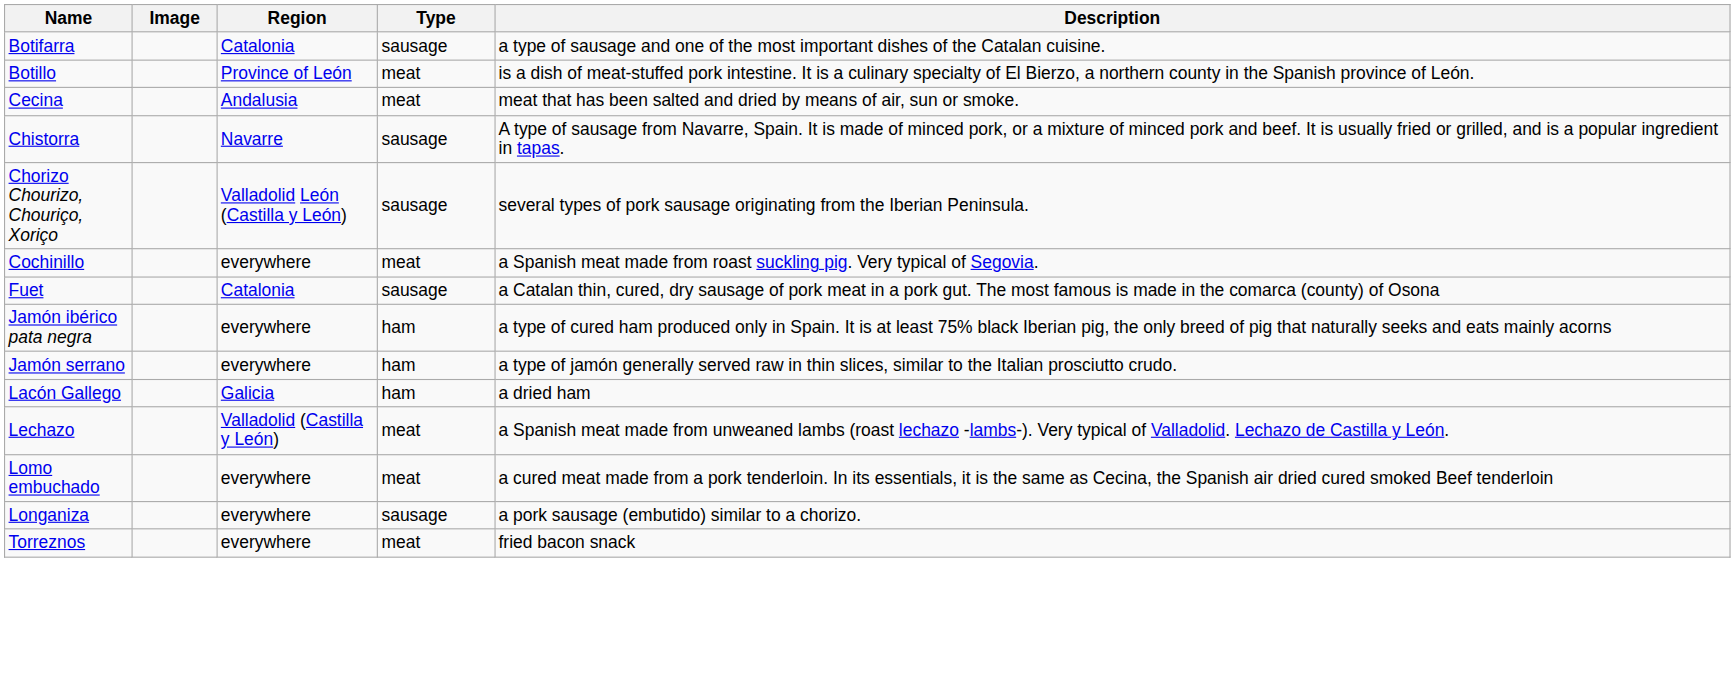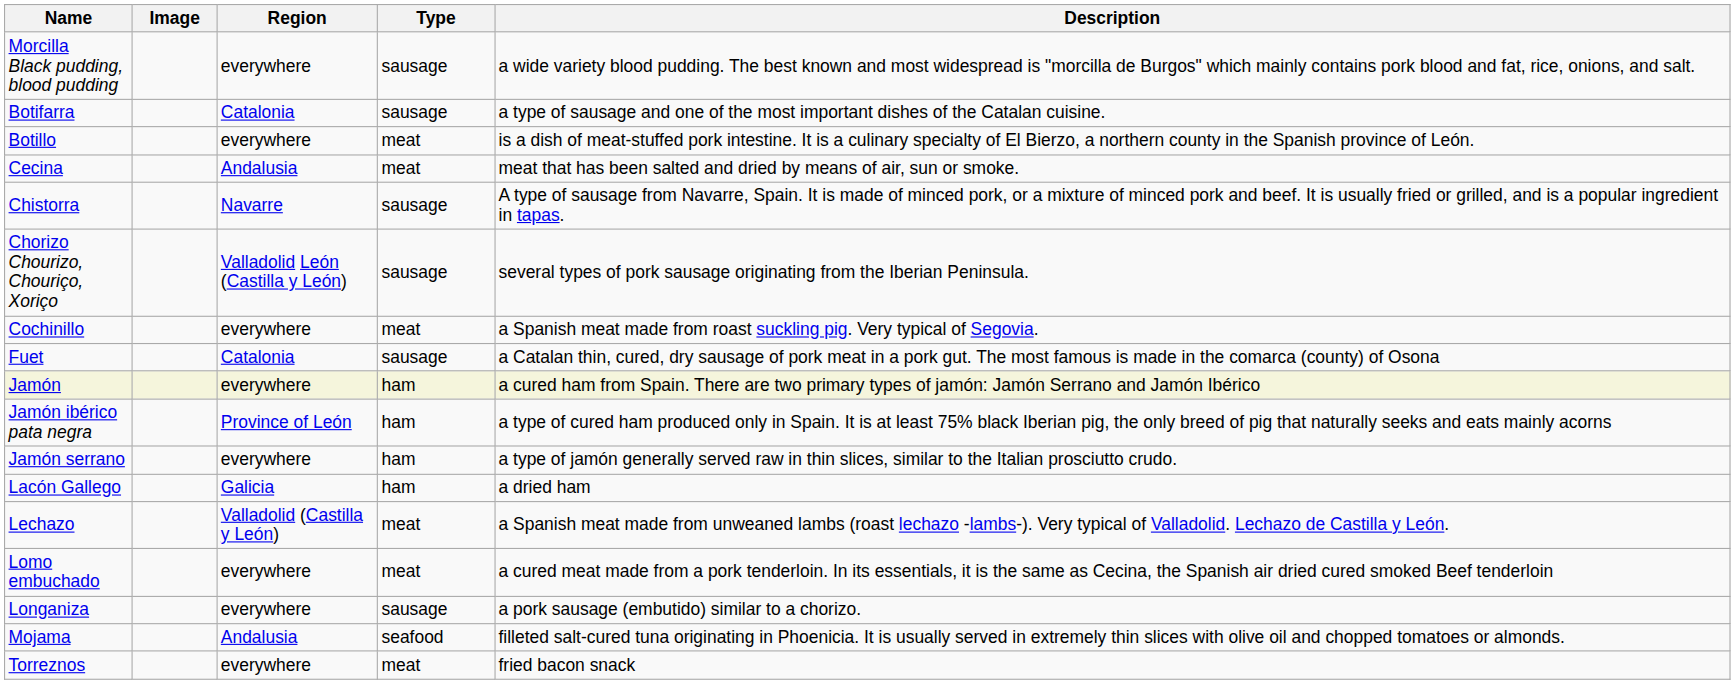+ row: Morcilla Black pudding, blood pudding | everywhere | sausage | a wide variety blood pudding. The best known and most widespread is "morcilla de Burgos" which mainly contains pork blood and fat, rice, onions, and salt.
Botillo | Region: Province of León -> everywhere
+ row: Jamón | everywhere | ham | a cured ham from Spain. There are two primary types of jamón: Jamón Serrano and Jamón Ibérico
Jamón ibérico pata negra | Region: everywhere -> Province of León
+ row: Mojama | Andalusia | seafood | filleted salt-cured tuna originating in Phoenicia. It is usually served in extremely thin slices with olive oil and chopped tomatoes or almonds.
